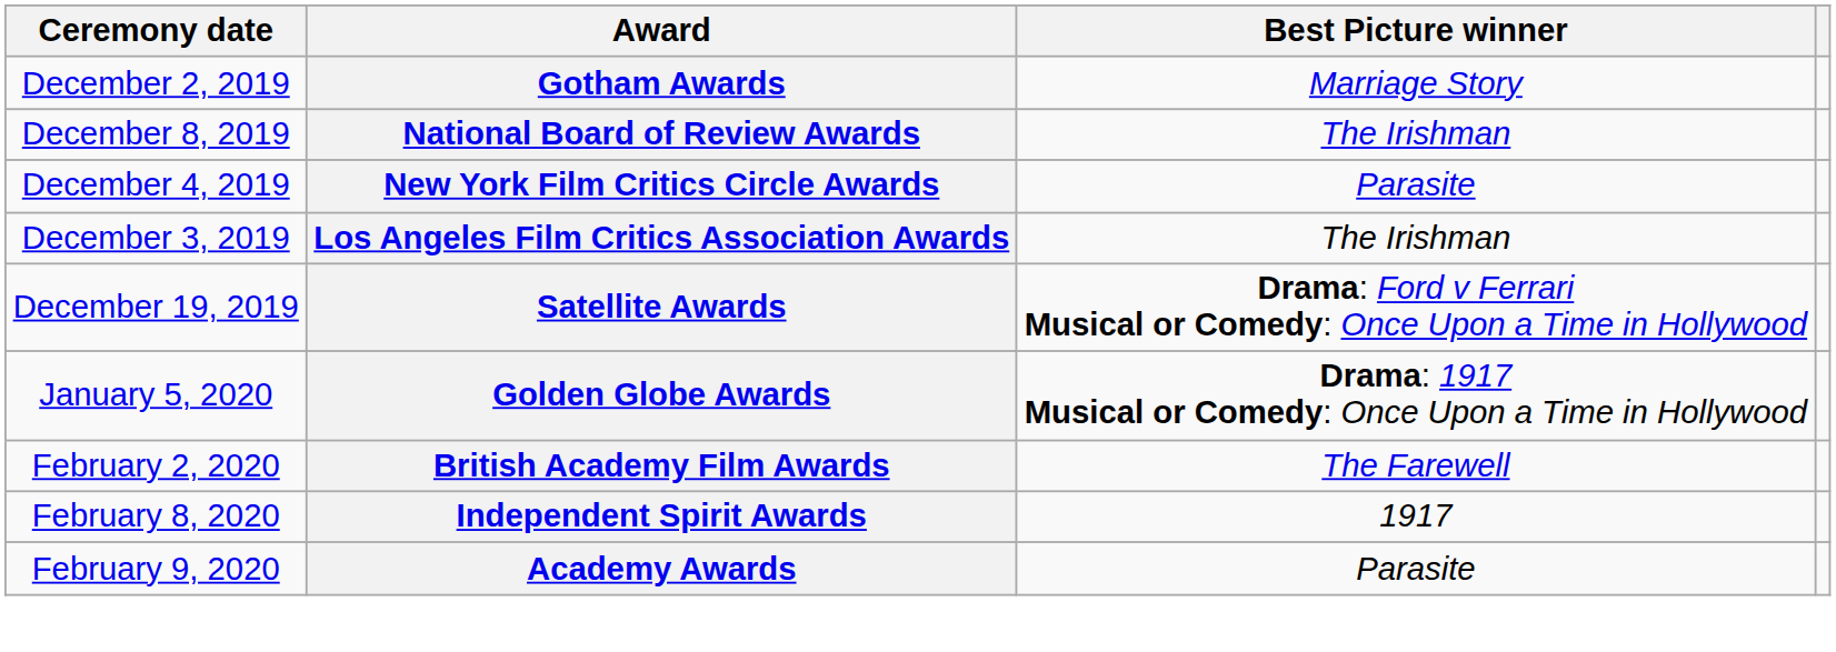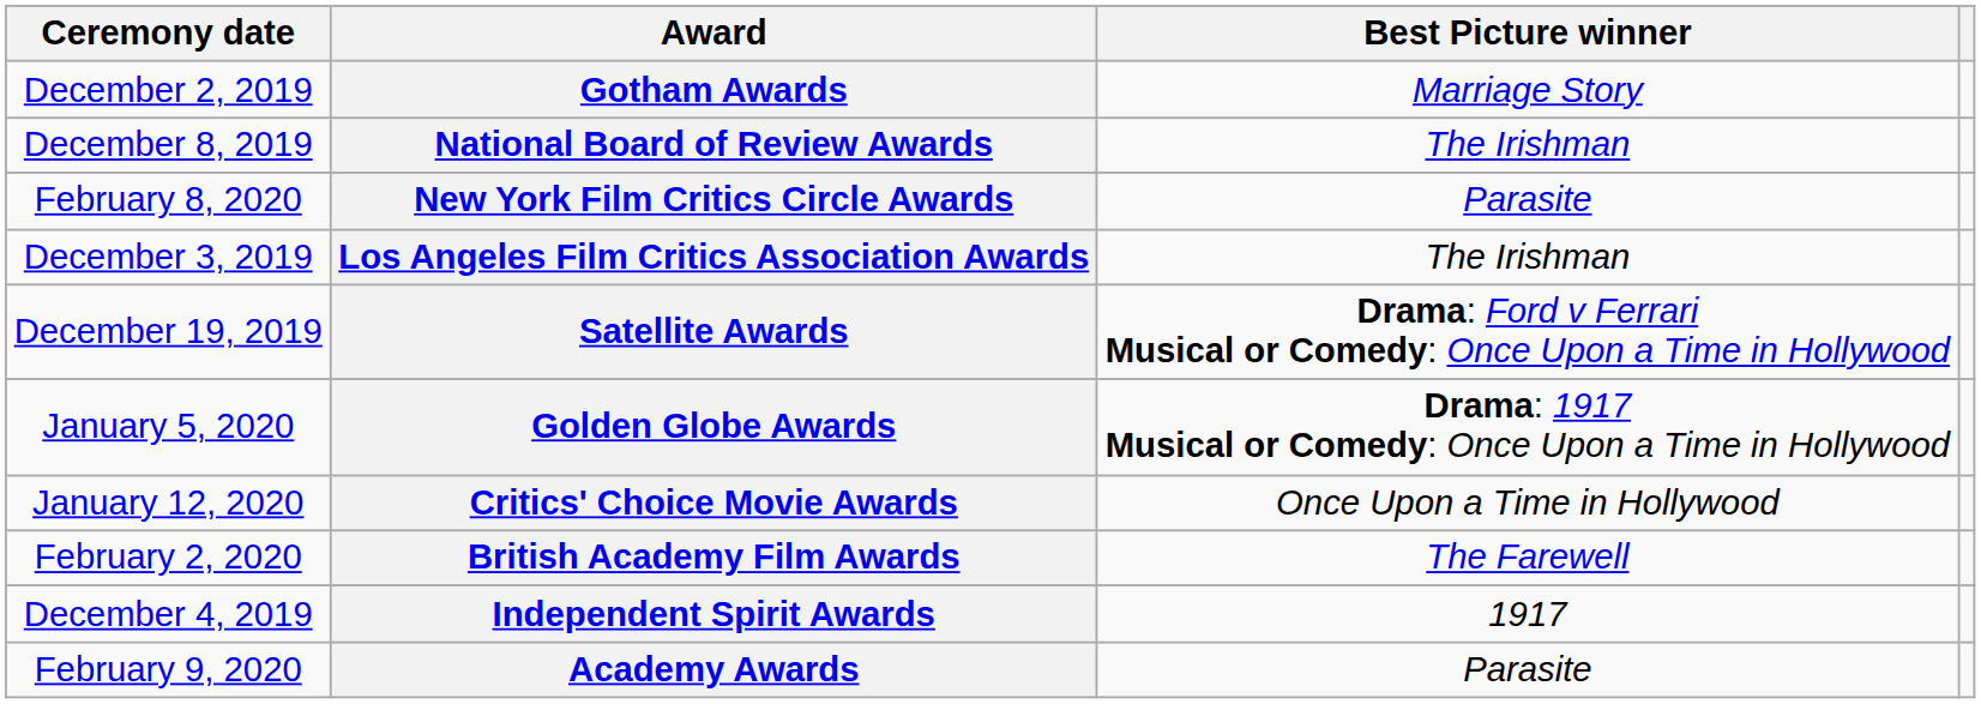New York Film Critics Circle Awards | Ceremony date: December 4, 2019 -> February 8, 2020
+ row: January 12, 2020 | Critics' Choice Movie Awards | Once Upon a Time in Hollywood
Independent Spirit Awards | Ceremony date: February 8, 2020 -> December 4, 2019
